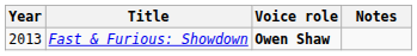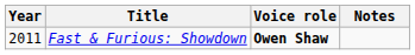Fast & Furious: Showdown | Year: 2013 -> 2011
